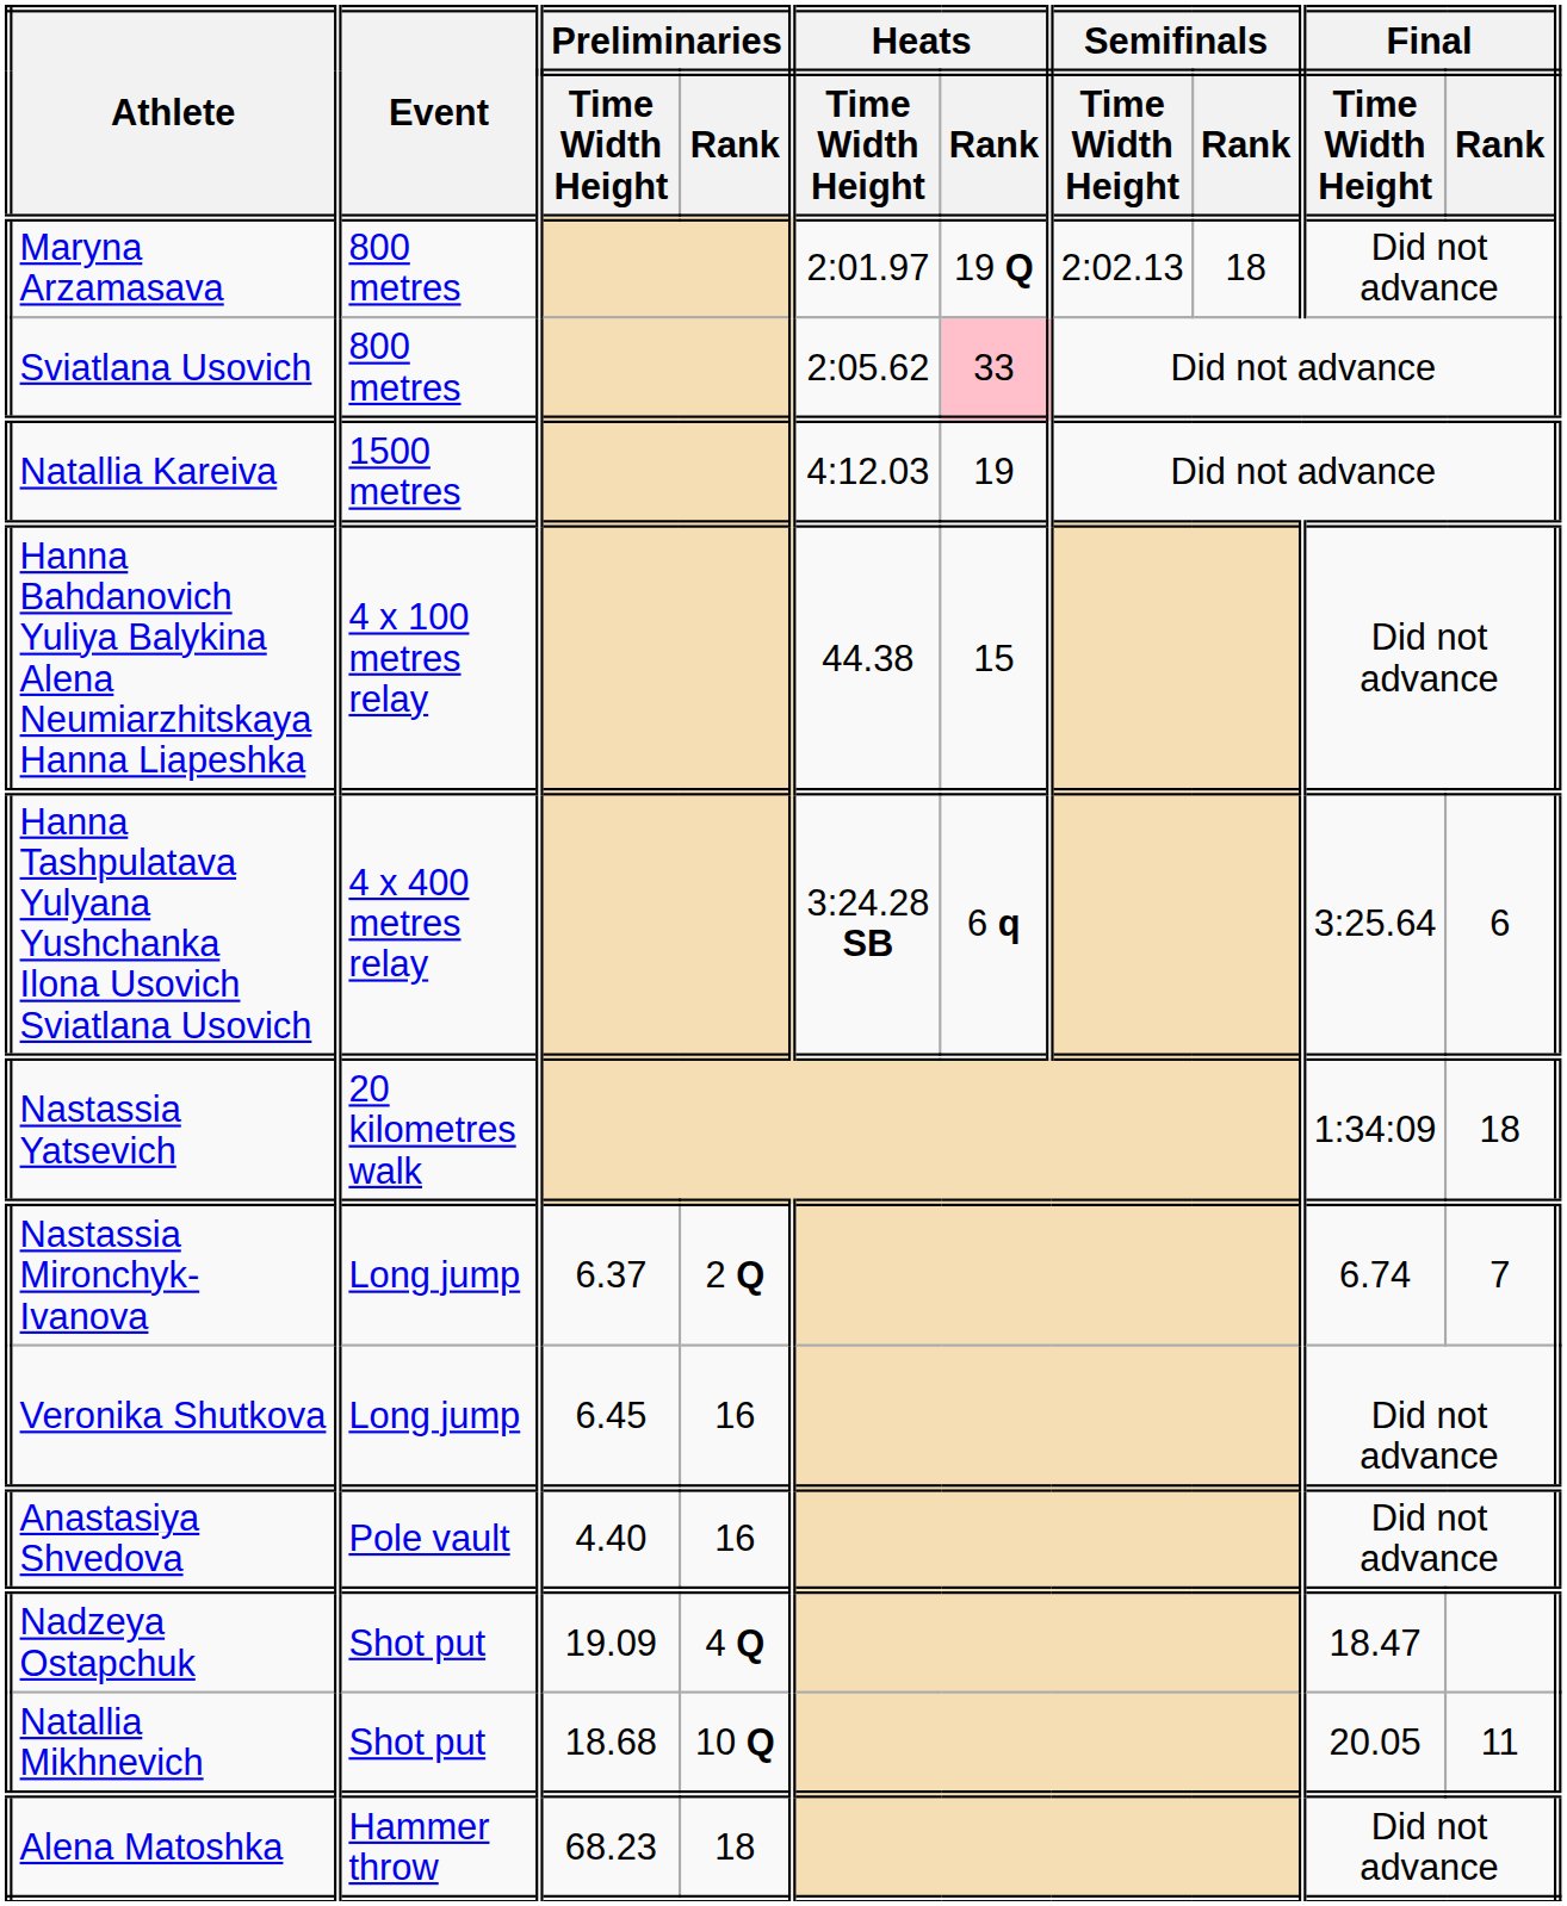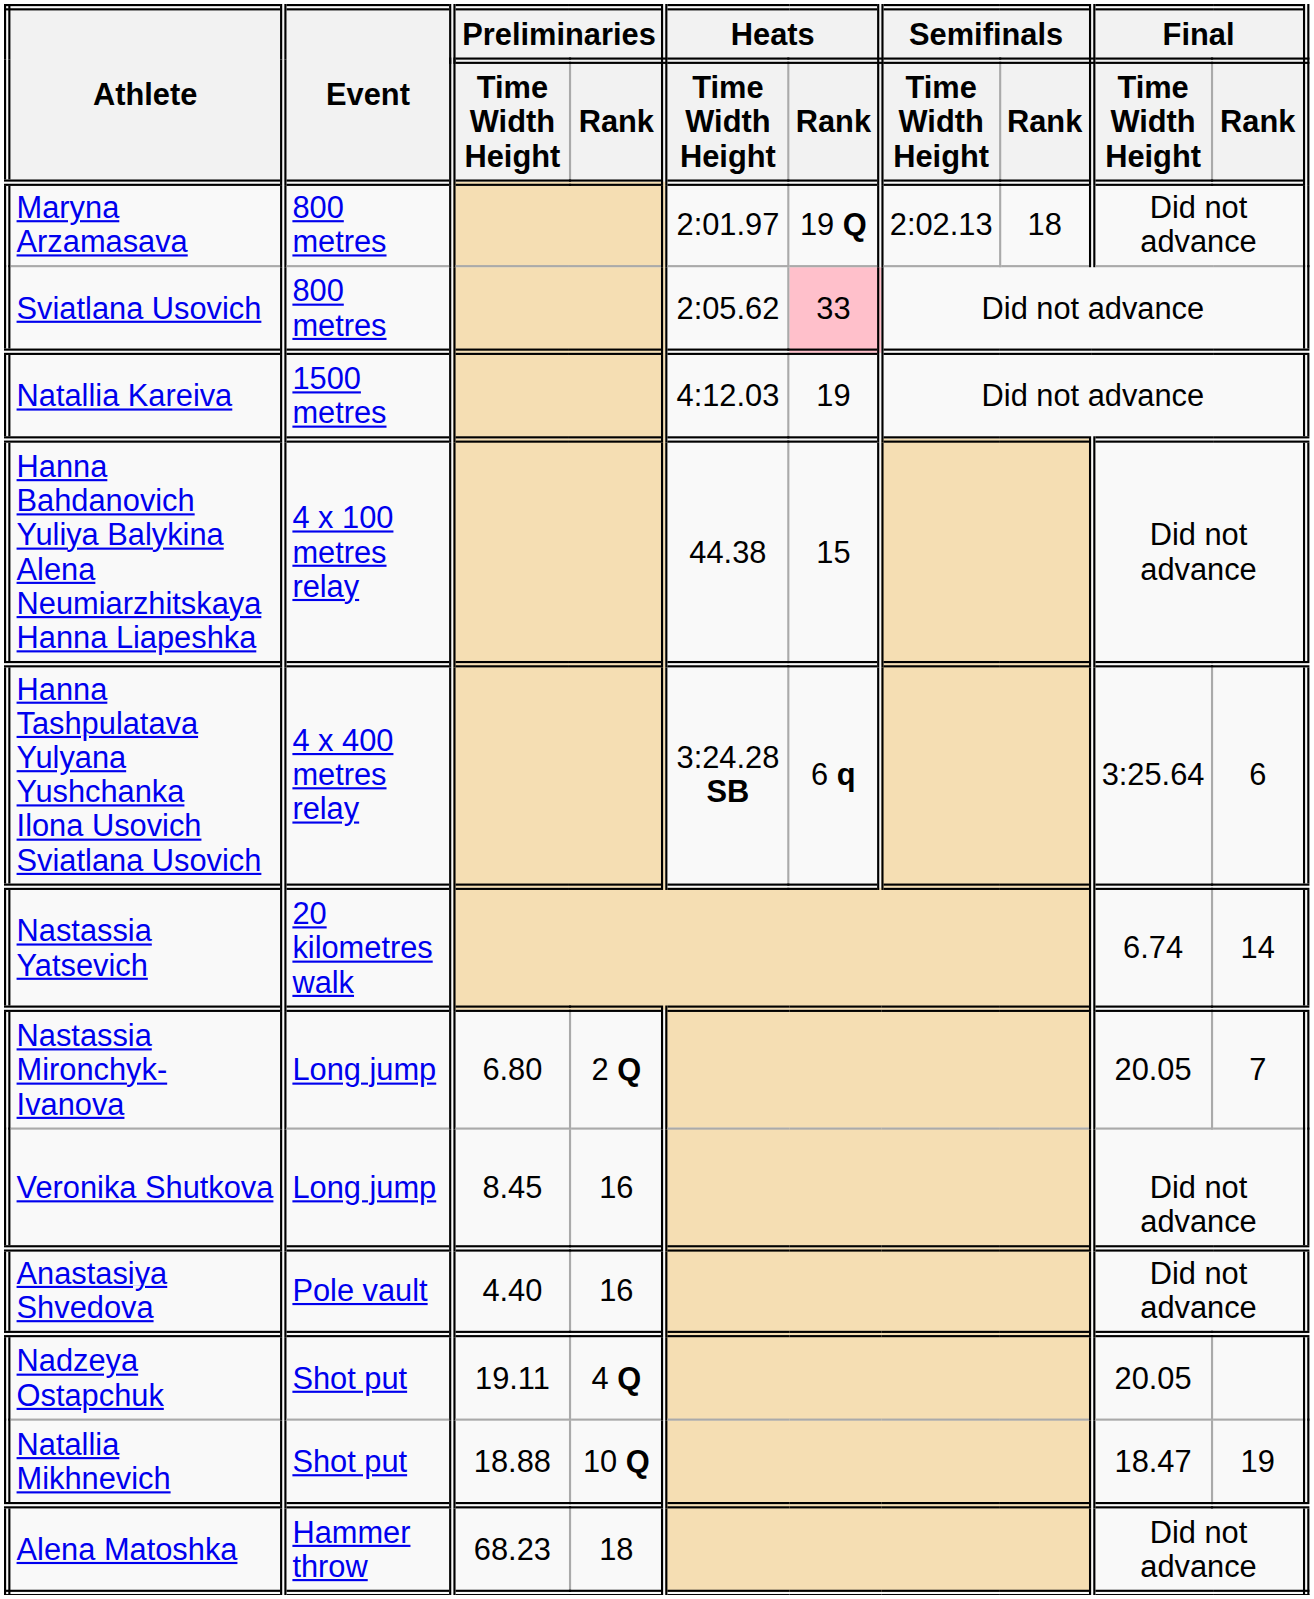Nastassia Yatsevich | Final / Time Width Height: 1:34:09 -> 6.74
Nastassia Yatsevich | Final / Rank: 18 -> 14
Nastassia Mironchyk-Ivanova | Preliminaries / Time Width Height: 6.37 -> 6.80
Nastassia Mironchyk-Ivanova | Final / Time Width Height: 6.74 -> 20.05
Veronika Shutkova | Preliminaries / Time Width Height: 6.45 -> 8.45
Nadzeya Ostapchuk | Preliminaries / Time Width Height: 19.09 -> 19.11
Nadzeya Ostapchuk | Final / Time Width Height: 18.47 -> 20.05
Natallia Mikhnevich | Preliminaries / Time Width Height: 18.68 -> 18.88
Natallia Mikhnevich | Final / Time Width Height: 20.05 -> 18.47
Natallia Mikhnevich | Final / Rank: 11 -> 19
